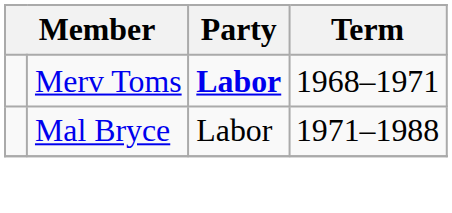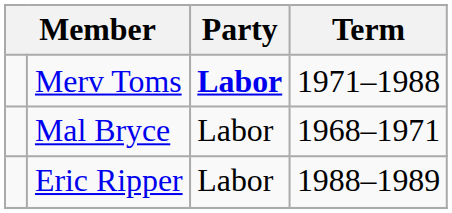Merv Toms | Term: 1968–1971 -> 1971–1988
Mal Bryce | Term: 1971–1988 -> 1968–1971
+ row: Eric Ripper | Labor | 1988–1989
